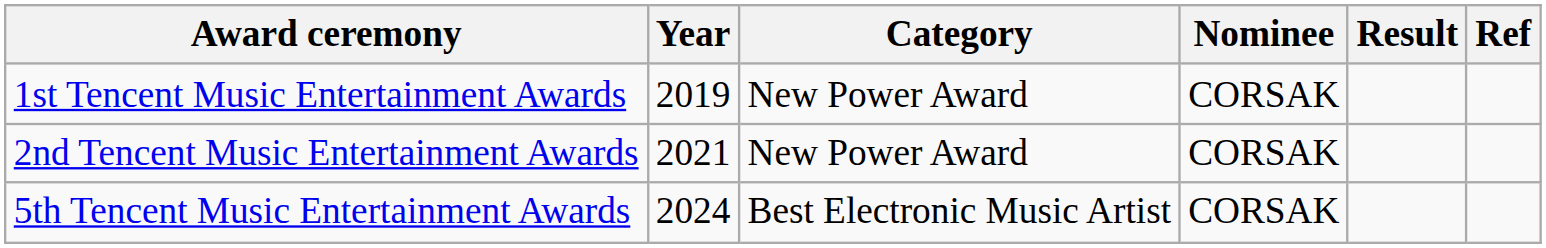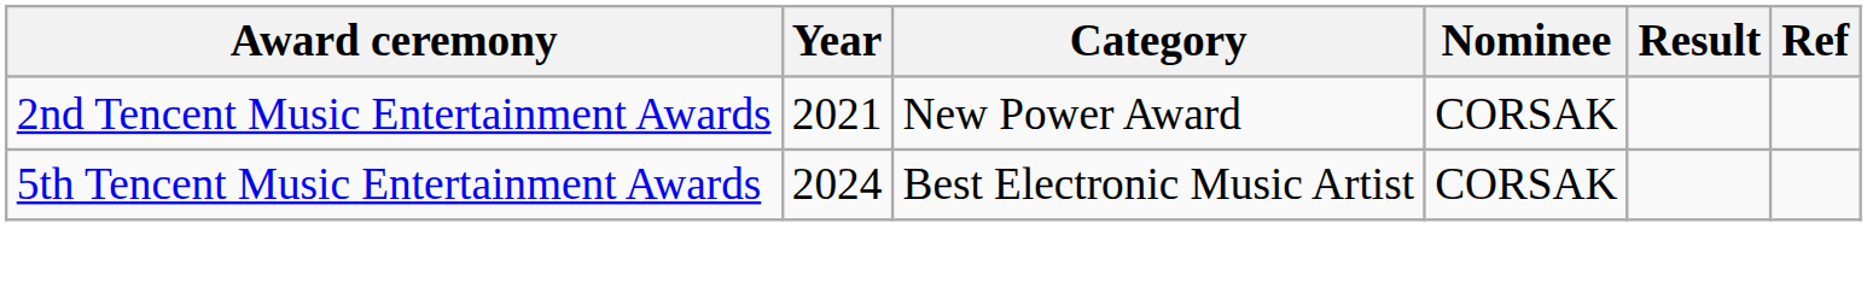- row: 1st Tencent Music Entertainment Awards | 2019 | New Power Award | CORSAK
